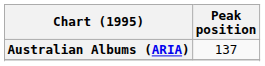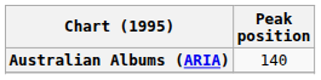Australian Albums (ARIA) | Peak position: 137 -> 140
